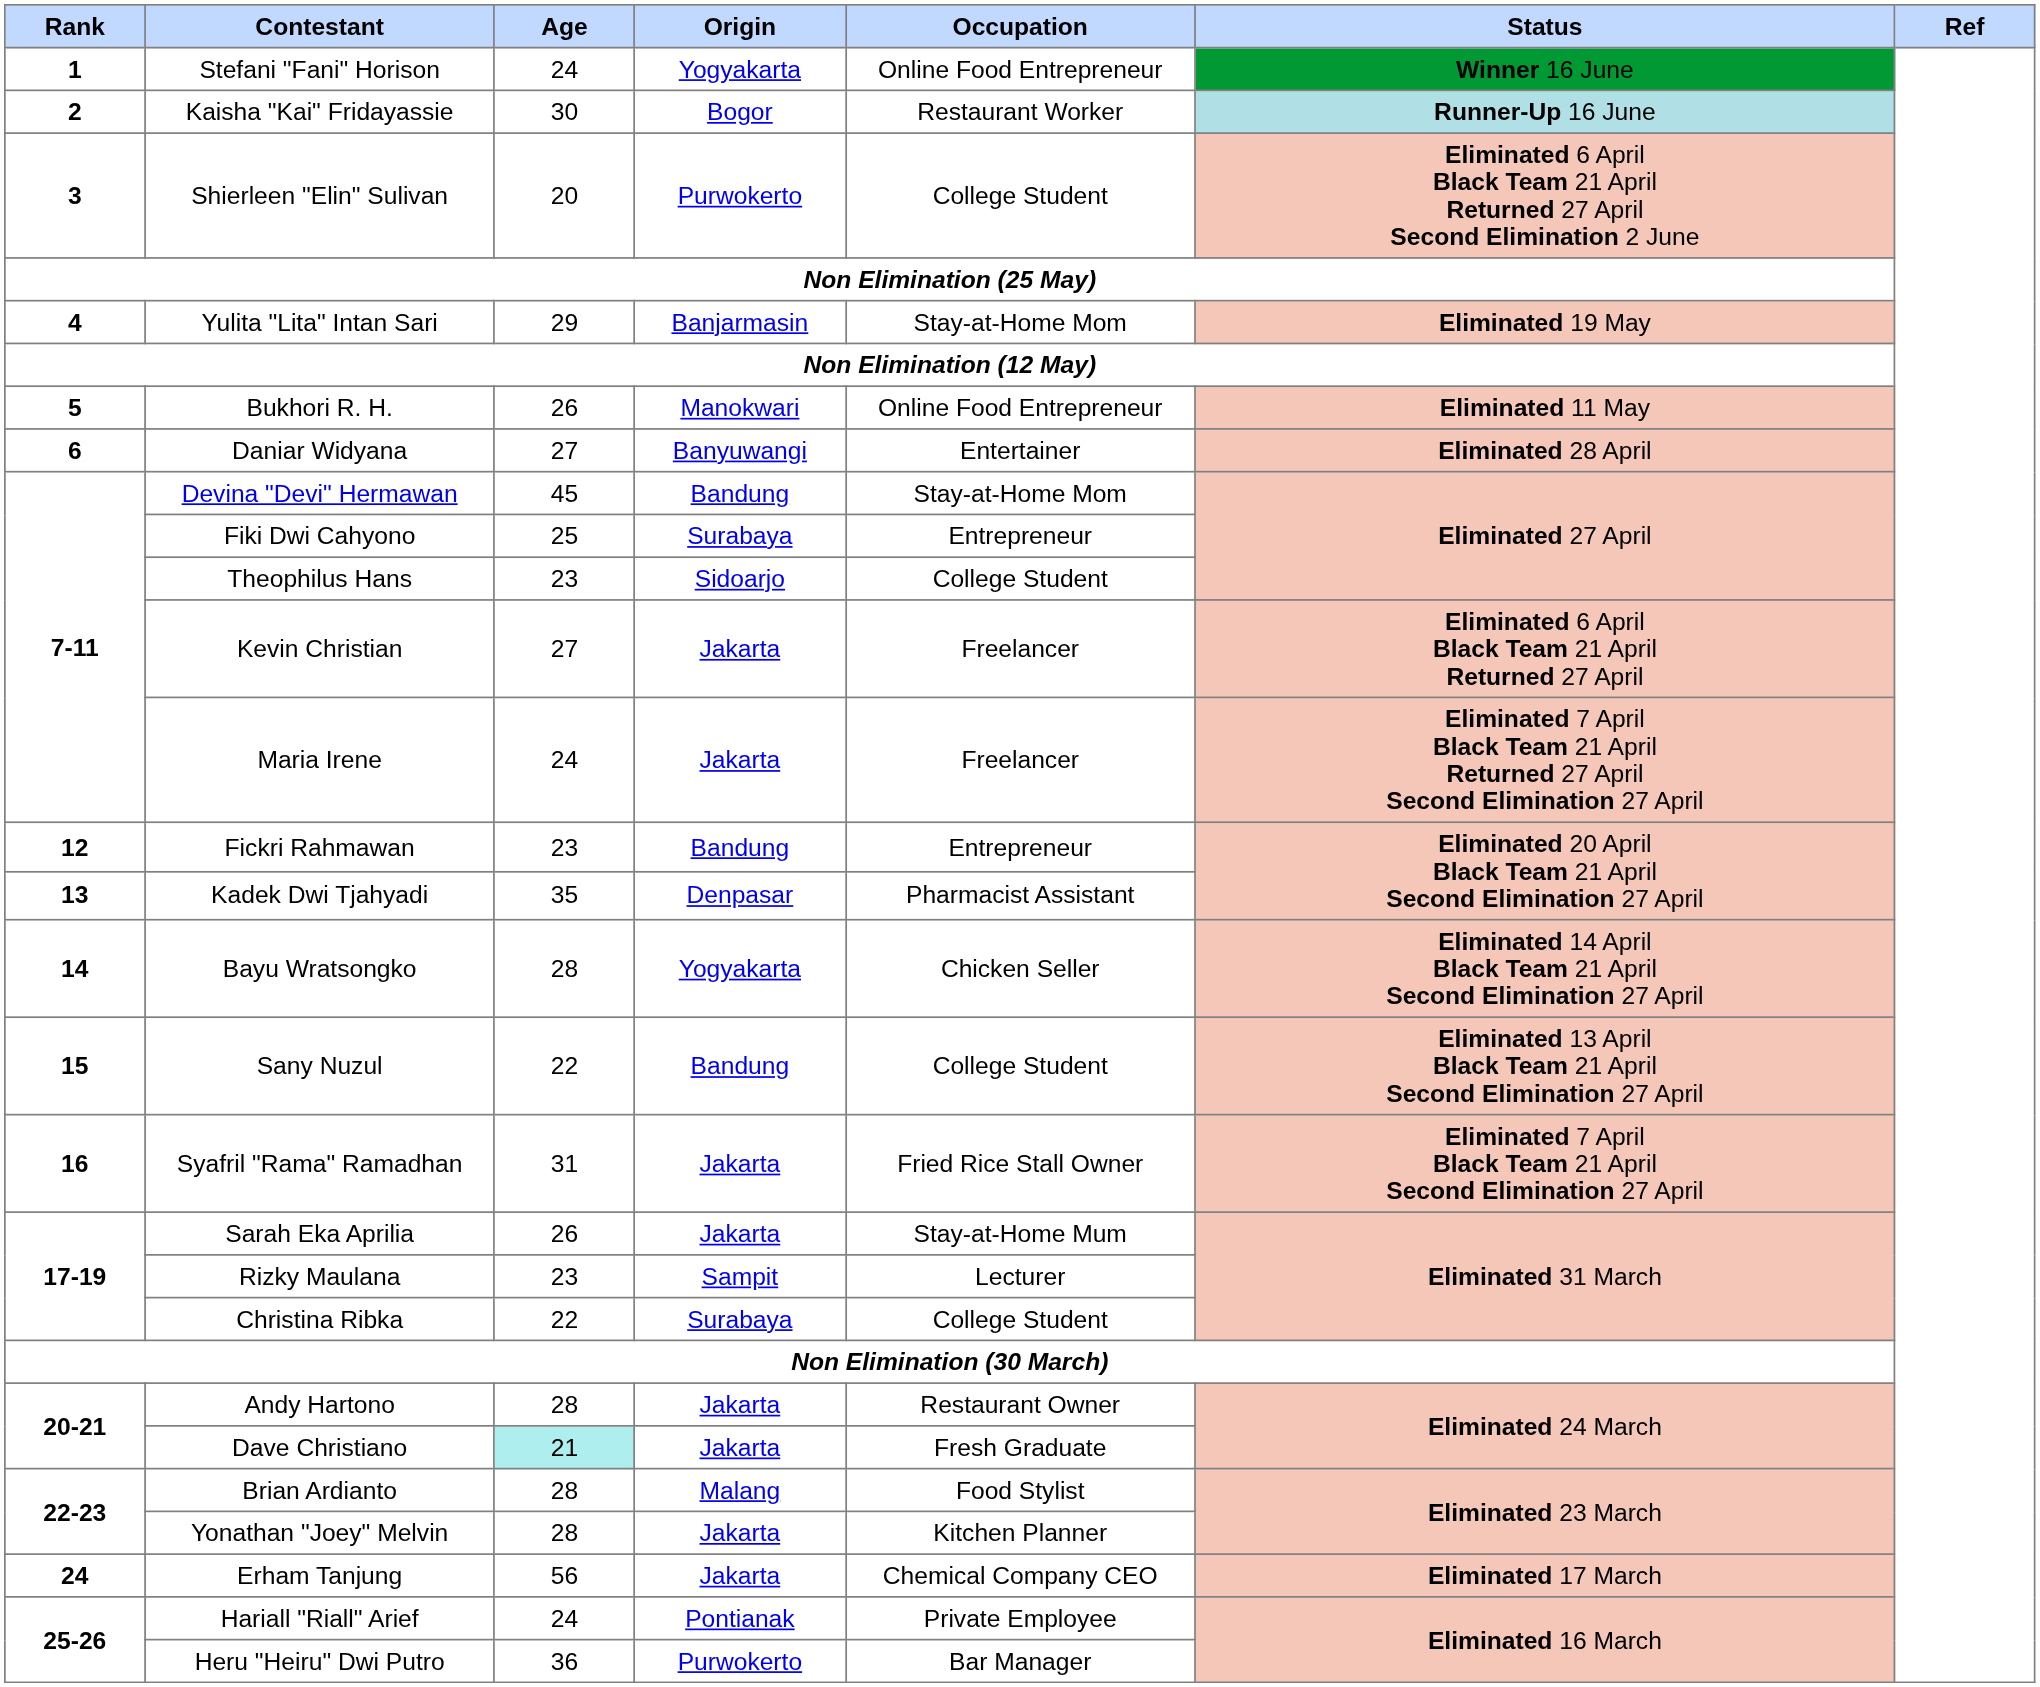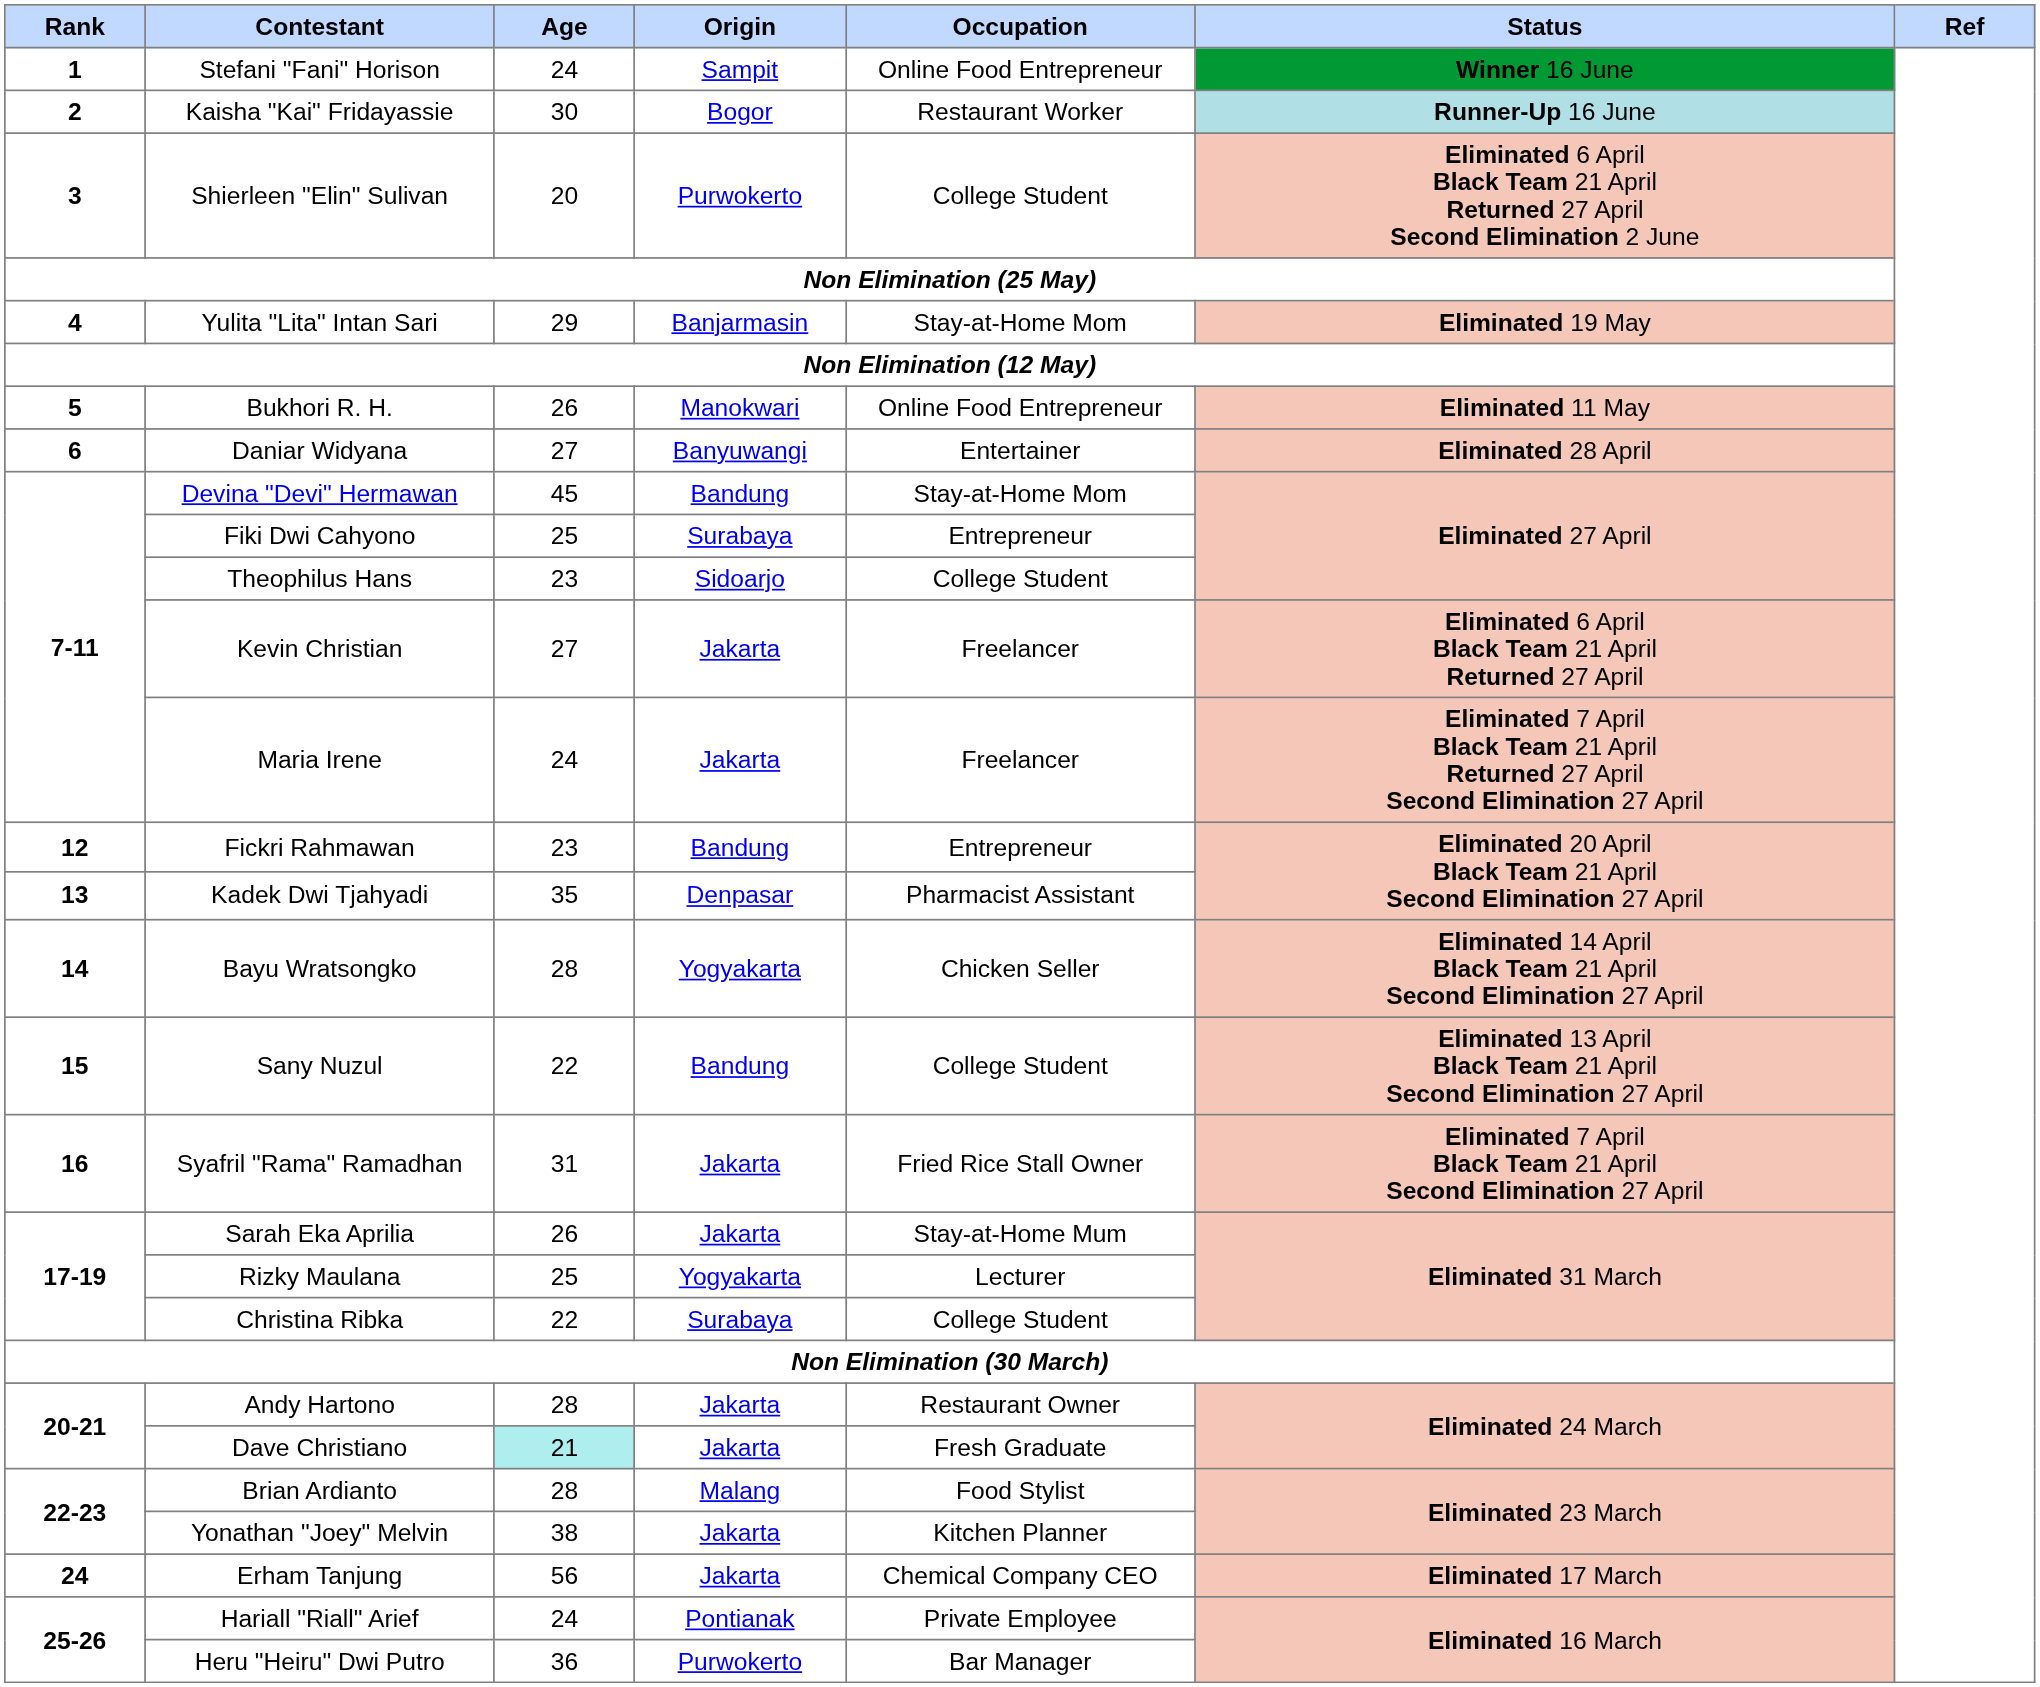Stefani "Fani" Horison | Origin: Yogyakarta -> Sampit
Rizky Maulana | Age: 23 -> 25
Rizky Maulana | Origin: Sampit -> Yogyakarta
Yonathan "Joey" Melvin | Age: 28 -> 38
